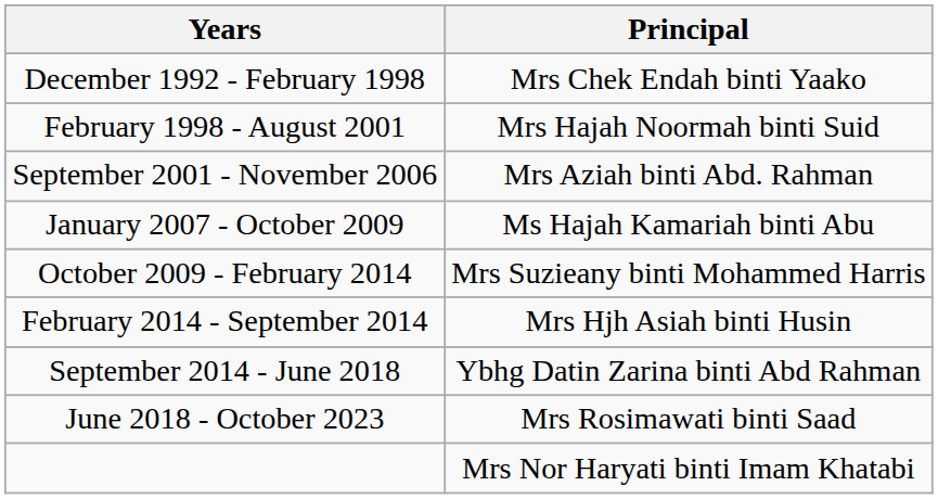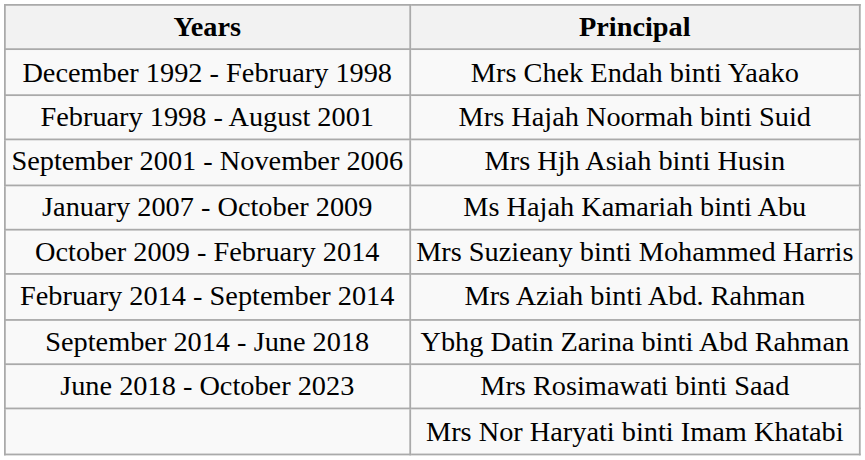September 2001 - November 2006 | Principal: Mrs Aziah binti Abd. Rahman -> Mrs Hjh Asiah binti Husin
February 2014 - September 2014 | Principal: Mrs Hjh Asiah binti Husin -> Mrs Aziah binti Abd. Rahman
